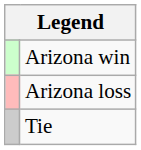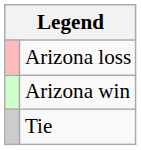rows swapped: Arizona win <-> Arizona loss
